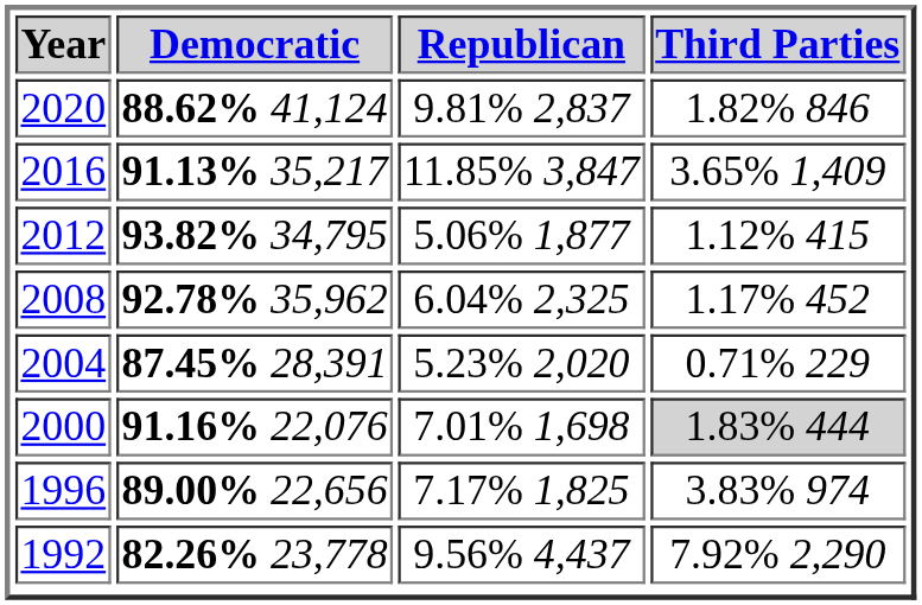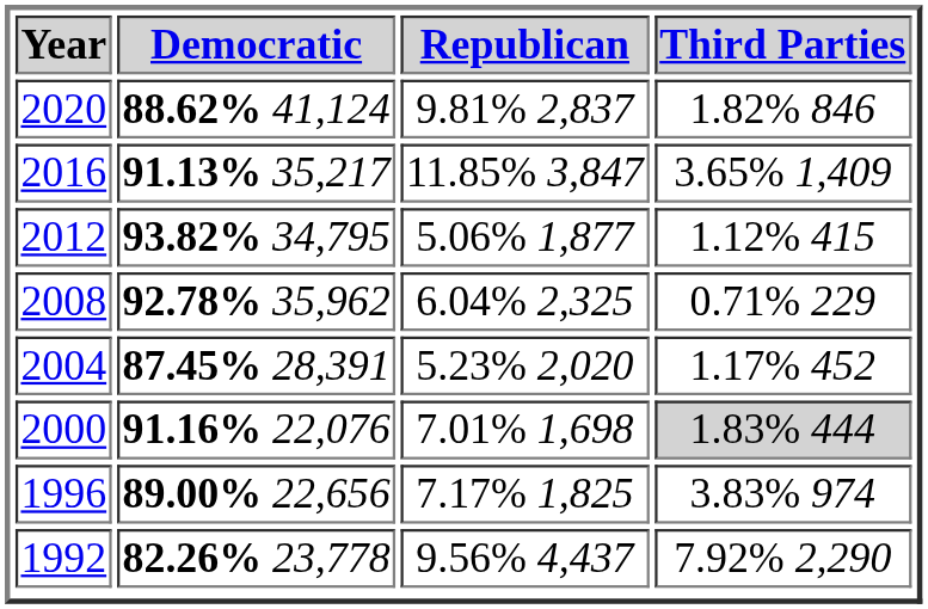2008 | Third Parties: 1.17% 452 -> 0.71% 229
2004 | Third Parties: 0.71% 229 -> 1.17% 452
